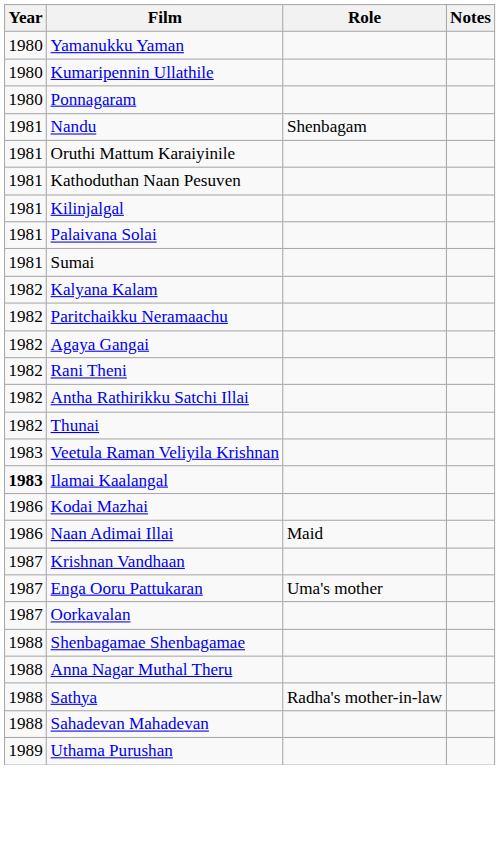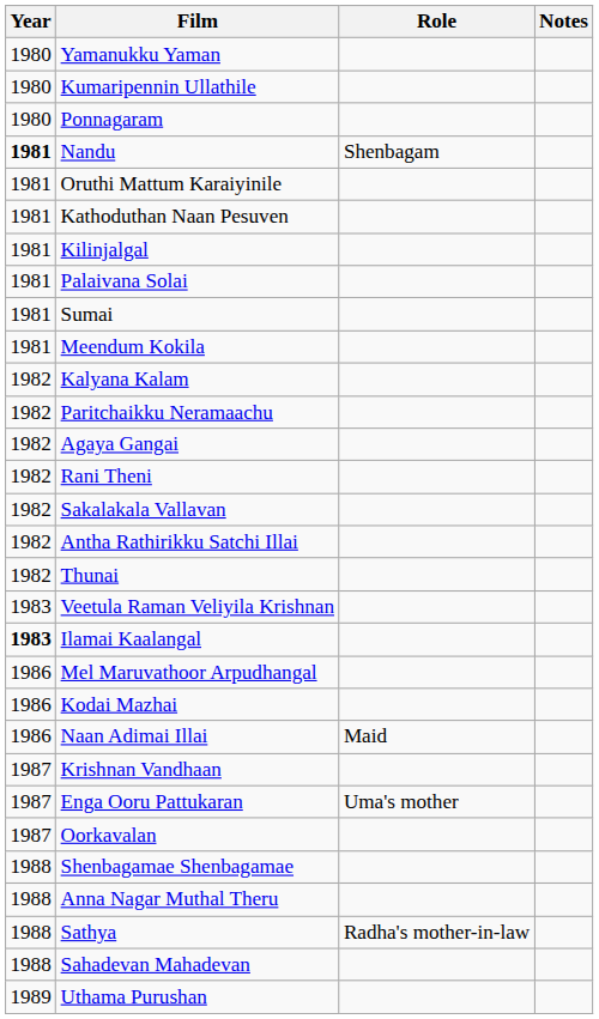Nandu | Year: normal -> bold
+ row: 1981 | Meendum Kokila
+ row: 1982 | Sakalakala Vallavan
+ row: 1986 | Mel Maruvathoor Arpudhangal
